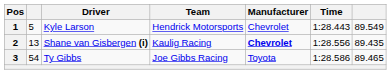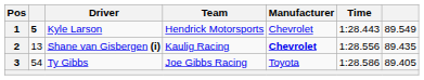1 | column 2: normal -> bold
3 | column 7: 89.465 -> 89.405
